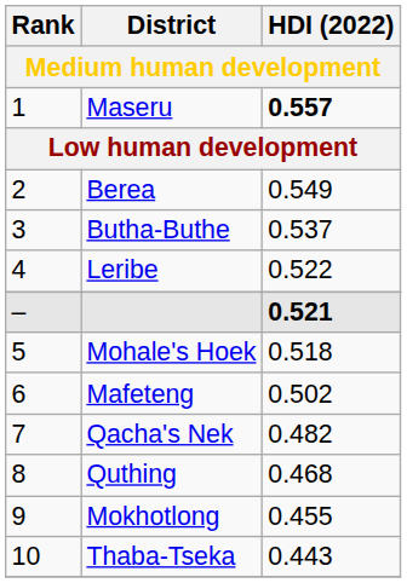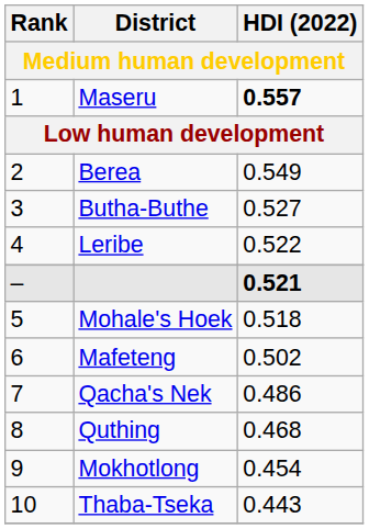Butha-Buthe | HDI (2022): 0.537 -> 0.527
Qacha's Nek | HDI (2022): 0.482 -> 0.486
Mokhotlong | HDI (2022): 0.455 -> 0.454
